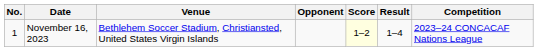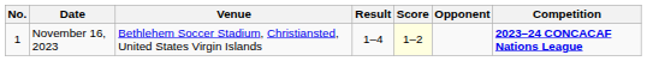columns swapped: Opponent <-> Result
November 16, 2023 | Competition: normal -> bold
